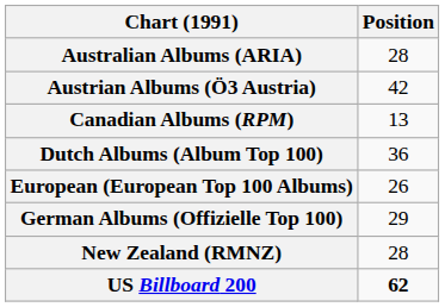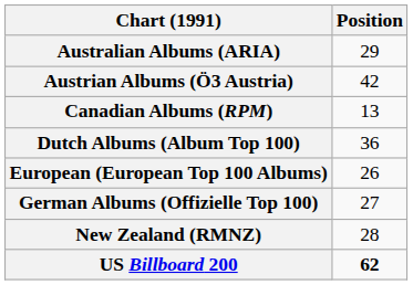Australian Albums (ARIA) | Position: 28 -> 29
German Albums (Offizielle Top 100) | Position: 29 -> 27
